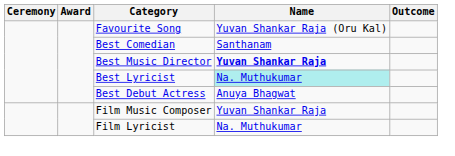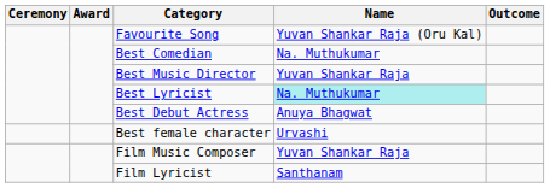Best Comedian | Name: Santhanam -> Na. Muthukumar
Best Music Director | Name: bold -> normal
+ row: Best female character | Urvashi
Film Lyricist | Name: Na. Muthukumar -> Santhanam
